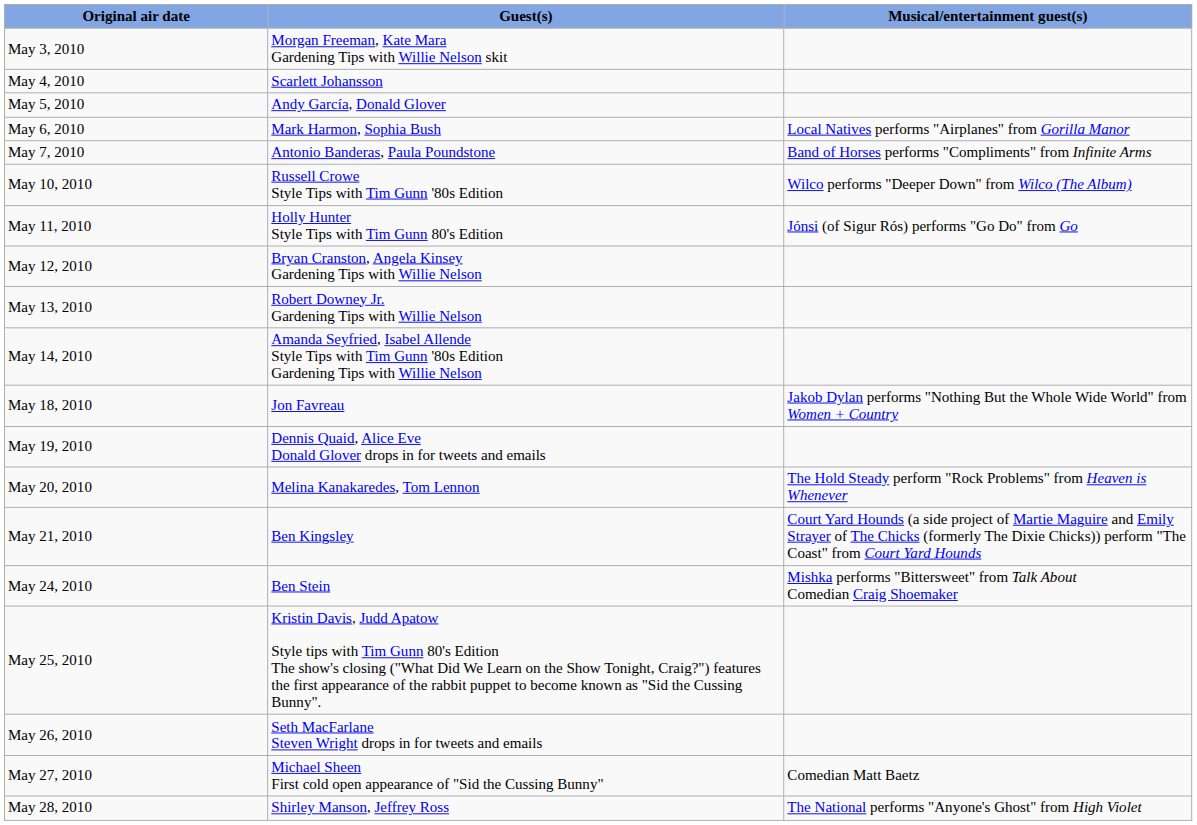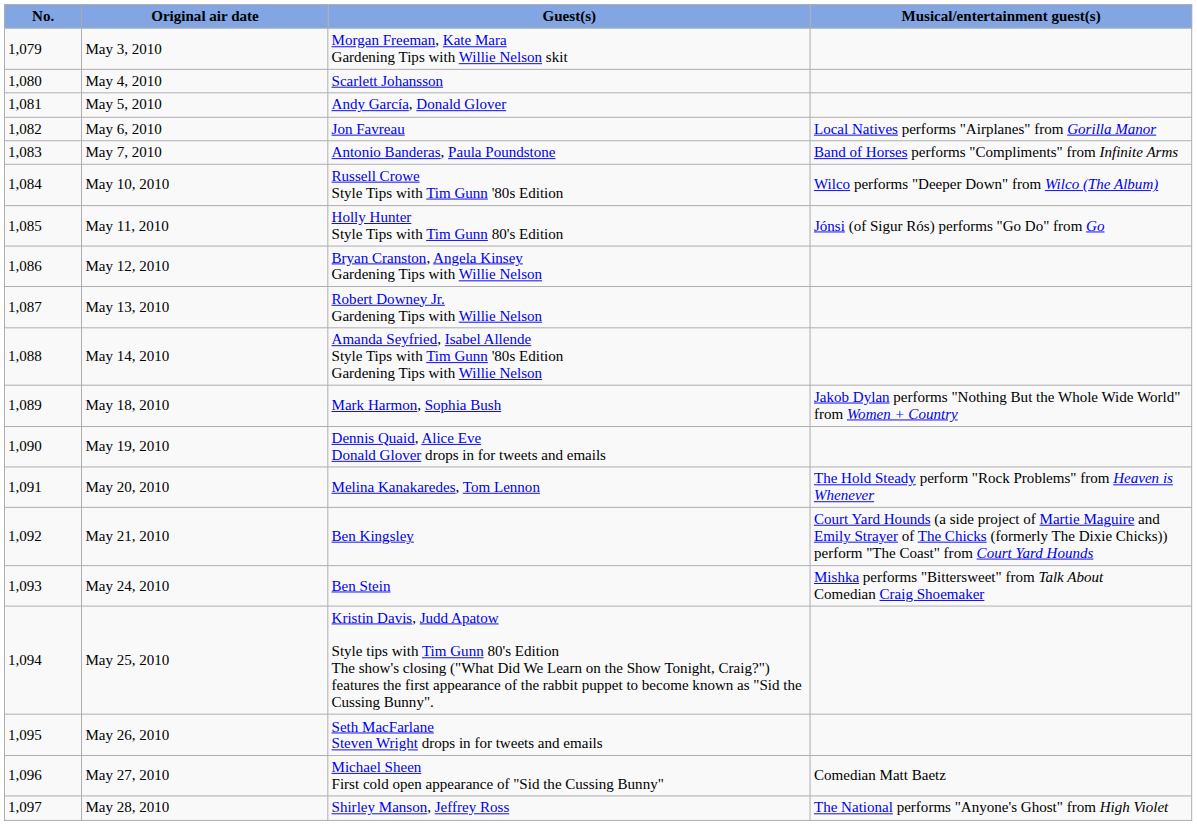+ column: No. | 1,079 | 1,080 | 1,081 | 1,082 | 1,083 | 1,084 | 1,085 | 1,086 | 1,087 | 1,088 | 1,089 | 1,090 | 1,091 | 1,092 | 1,093 | 1,094 | 1,095 | 1,096 | 1,097
May 6, 2010 | Guest(s): Mark Harmon, Sophia Bush -> Jon Favreau
May 18, 2010 | Guest(s): Jon Favreau -> Mark Harmon, Sophia Bush
